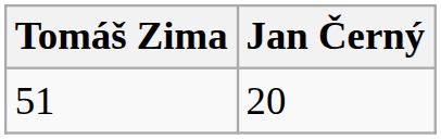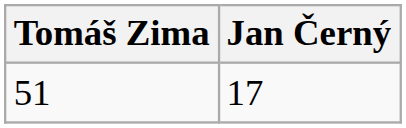51 | Jan Černý: 20 -> 17
